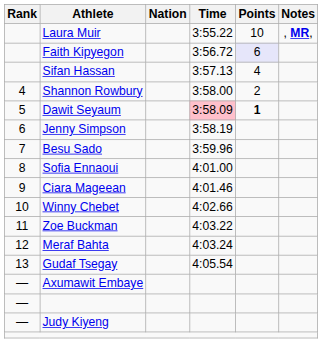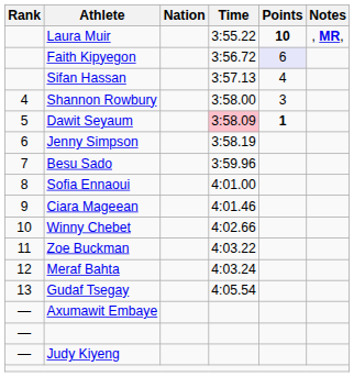Laura Muir | Points: normal -> bold
Shannon Rowbury | Points: 2 -> 3
